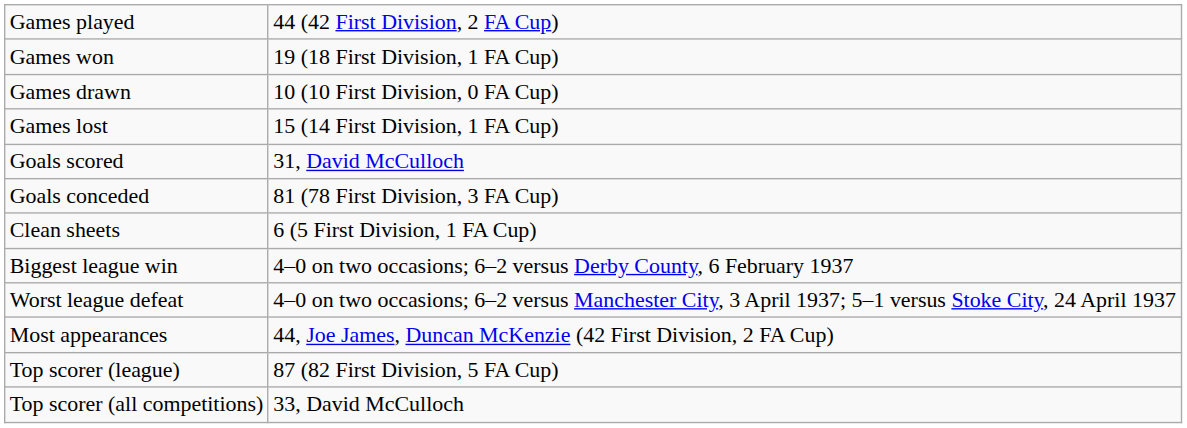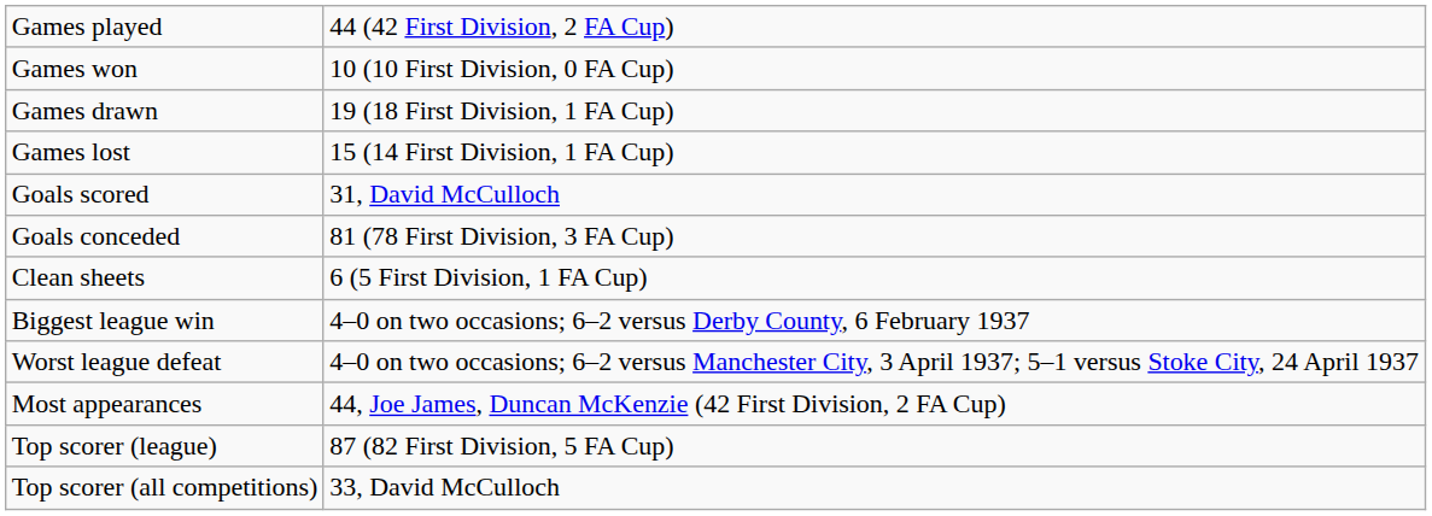Games won | column 2: 19 (18 First Division, 1 FA Cup) -> 10 (10 First Division, 0 FA Cup)
Games drawn | column 2: 10 (10 First Division, 0 FA Cup) -> 19 (18 First Division, 1 FA Cup)
